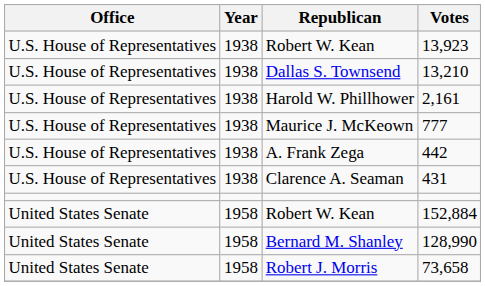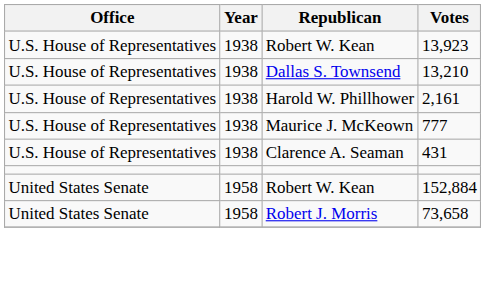- row: U.S. House of Representatives | 1938 | A. Frank Zega | 442
- row: United States Senate | 1958 | Bernard M. Shanley | 128,990
